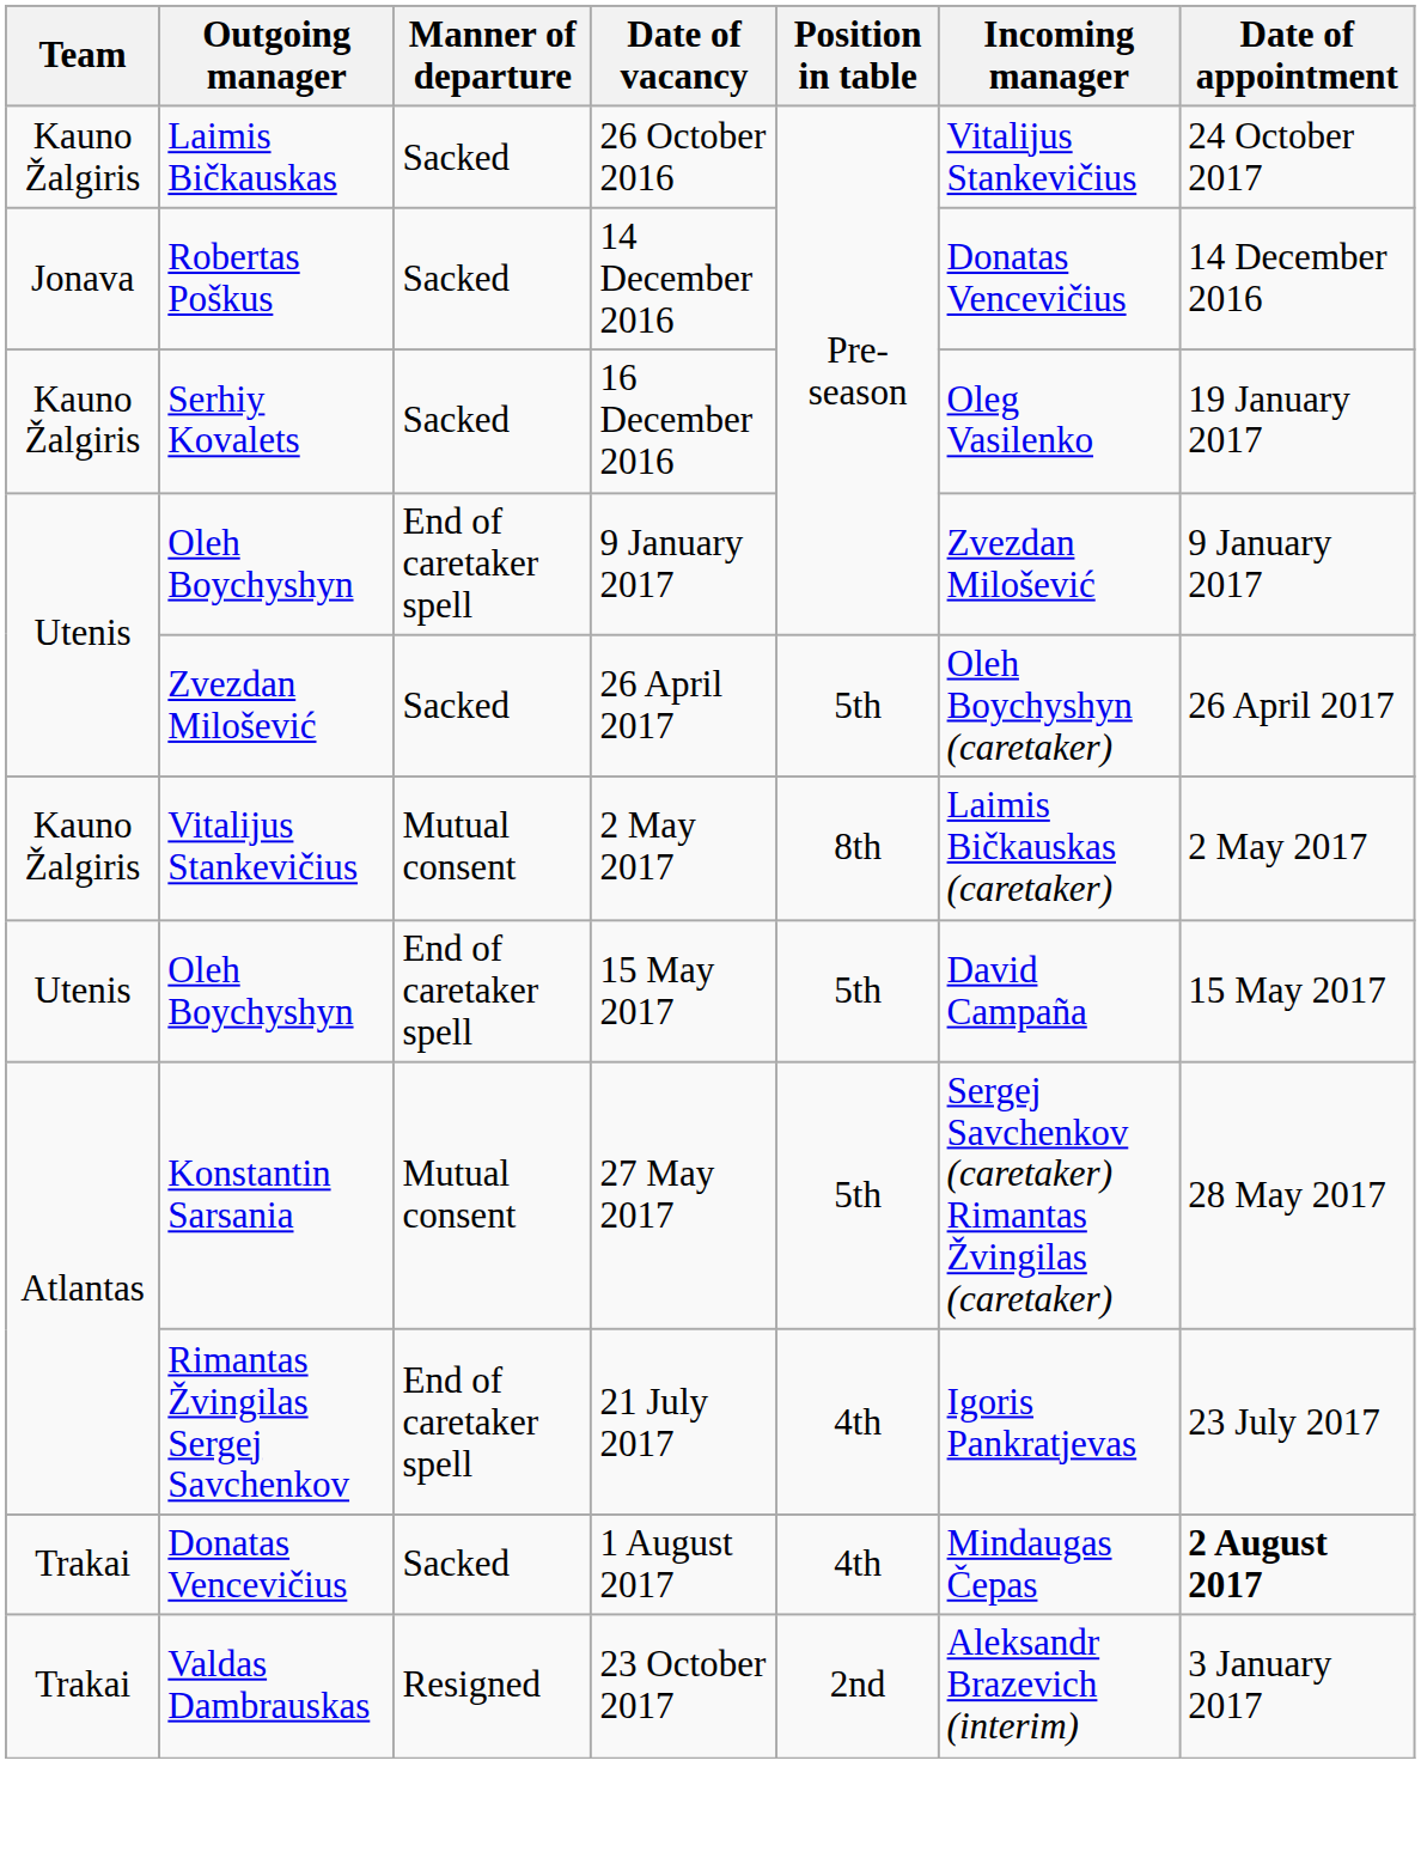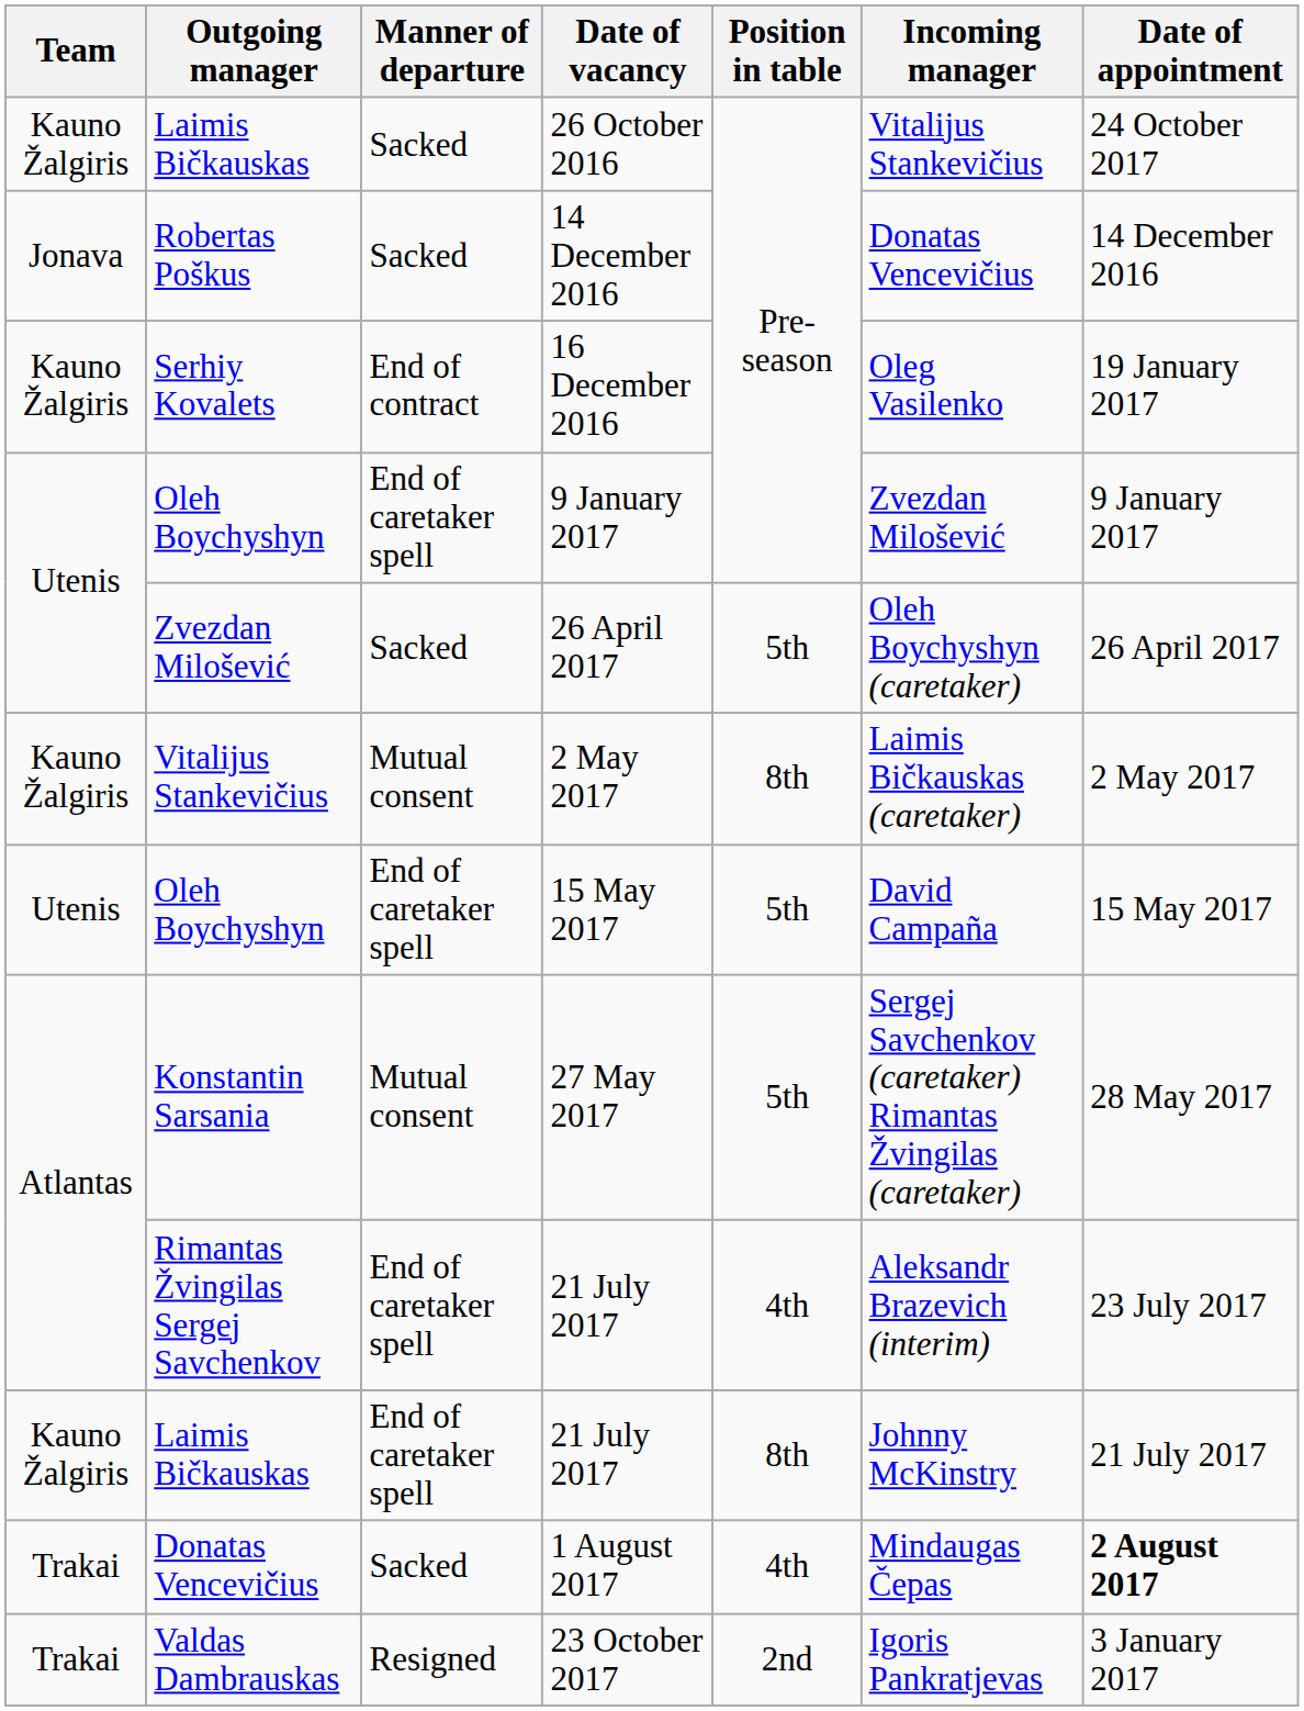16 December 2016 | Manner of departure: Sacked -> End of contract
Rimantas Žvingilas Sergej Savchenkov / 21 July 2017 | Incoming manager: Igoris Pankratjevas -> Aleksandr Brazevich (interim)
+ row: Kauno Žalgiris | Laimis Bičkauskas | End of caretaker spell | 21 July 2017 | 8th | Johnny McKinstry | 21 July 2017
23 October 2017 | Incoming manager: Aleksandr Brazevich (interim) -> Igoris Pankratjevas
